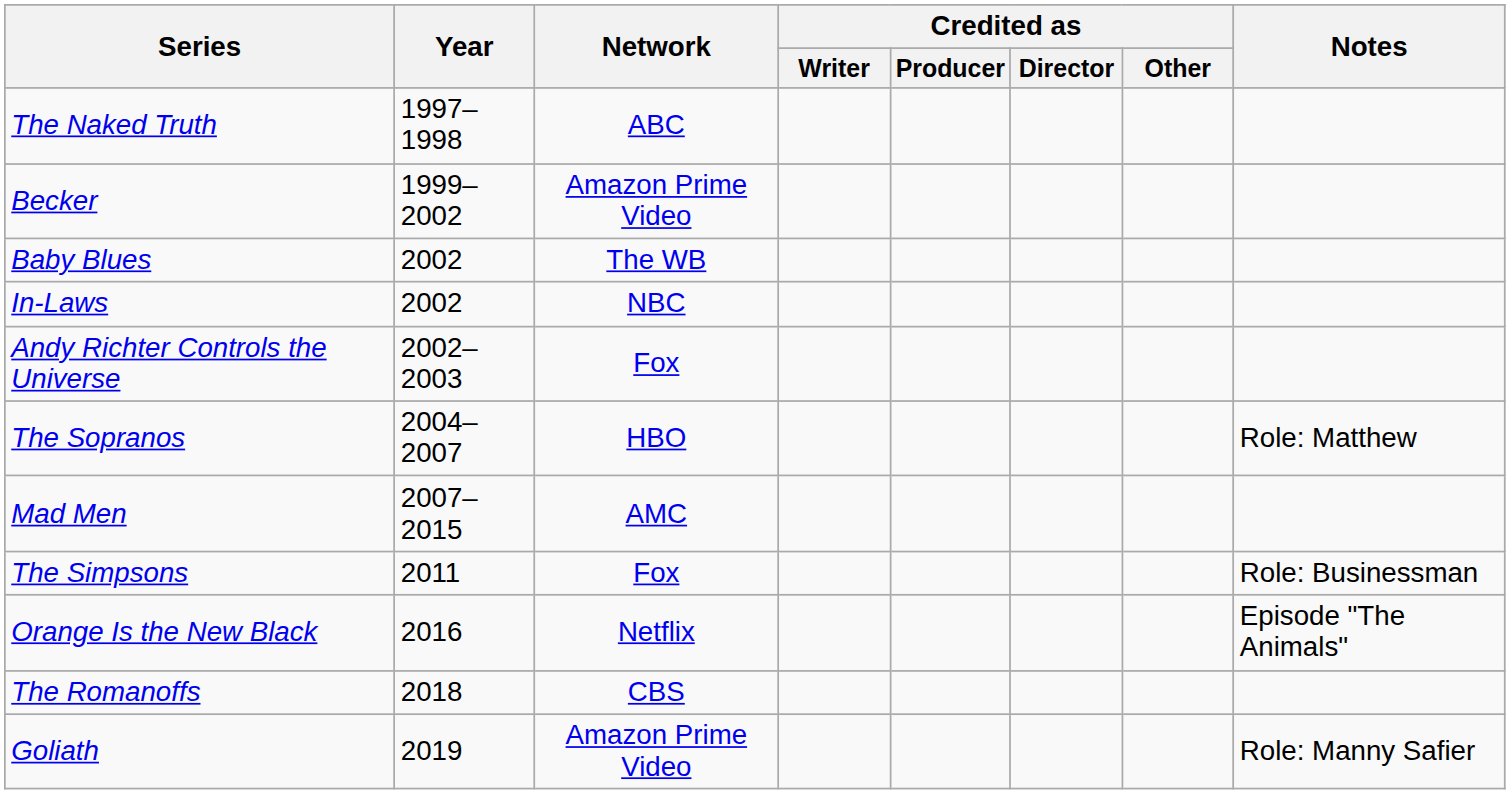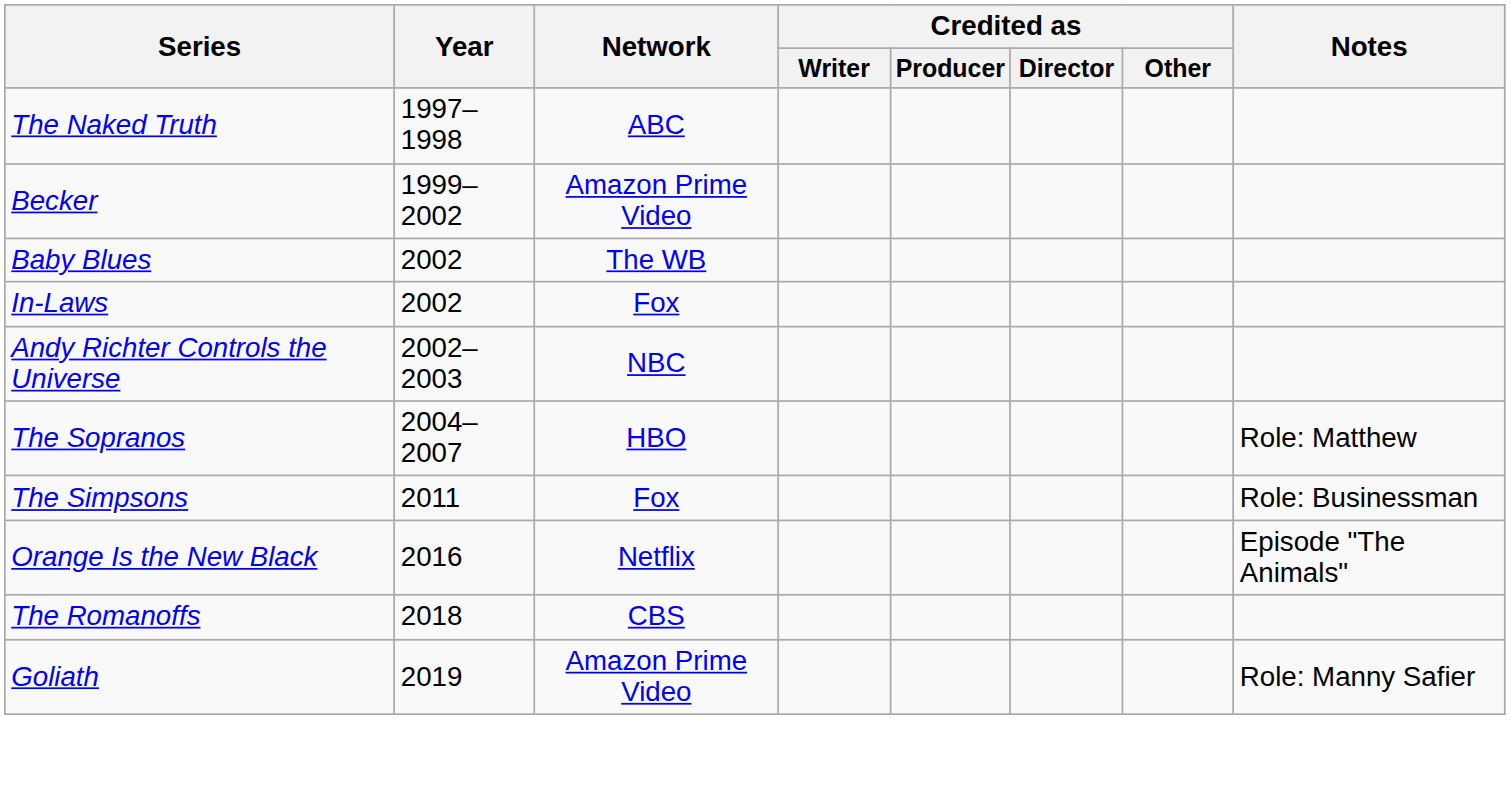In-Laws | Network: NBC -> Fox
Andy Richter Controls the Universe | Network: Fox -> NBC
- row: Mad Men | 2007–2015 | AMC
